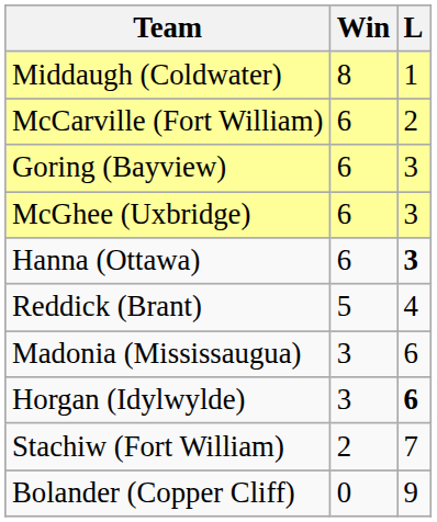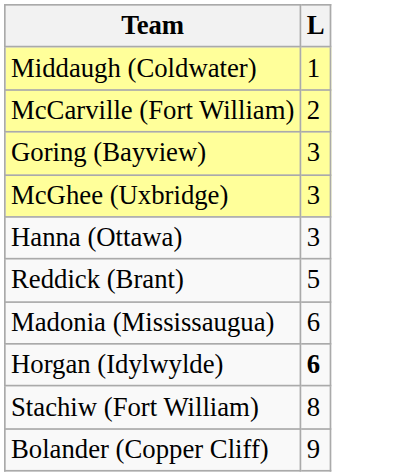- column: Win | 8 | 6 | 6 | 6 | 6 | 5 | 3 | 3 | 2 | 0
Hanna (Ottawa) | L: bold -> normal
Reddick (Brant) | L: 4 -> 5
Stachiw (Fort William) | L: 7 -> 8
